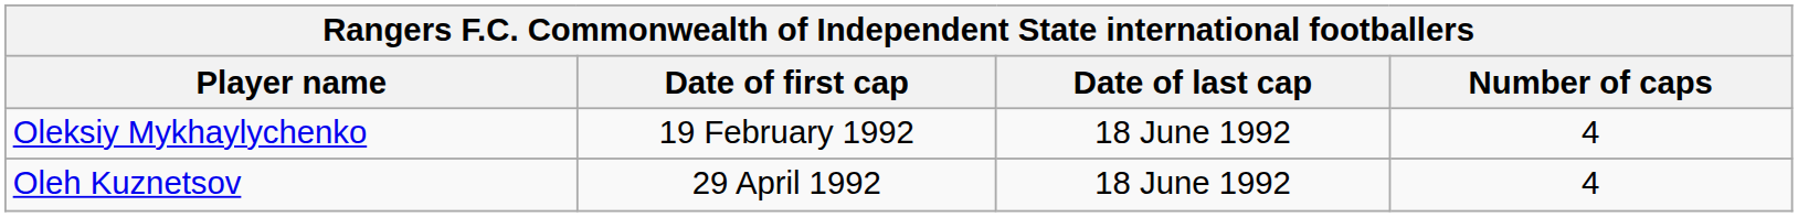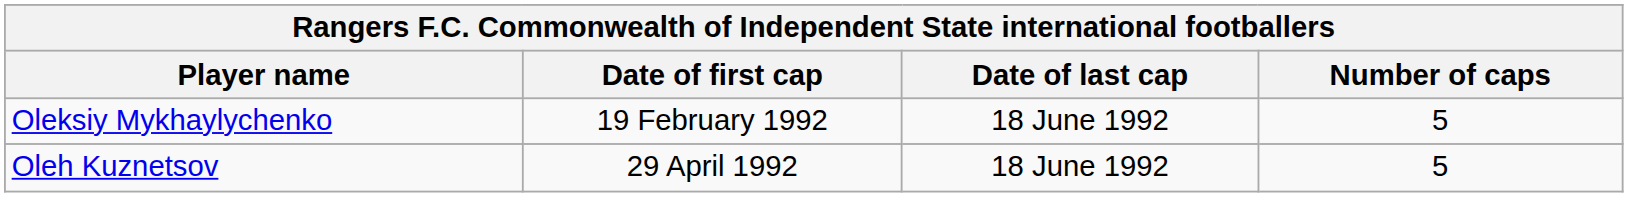Oleksiy Mykhaylychenko | Number of caps: 4 -> 5
Oleh Kuznetsov | Number of caps: 4 -> 5
